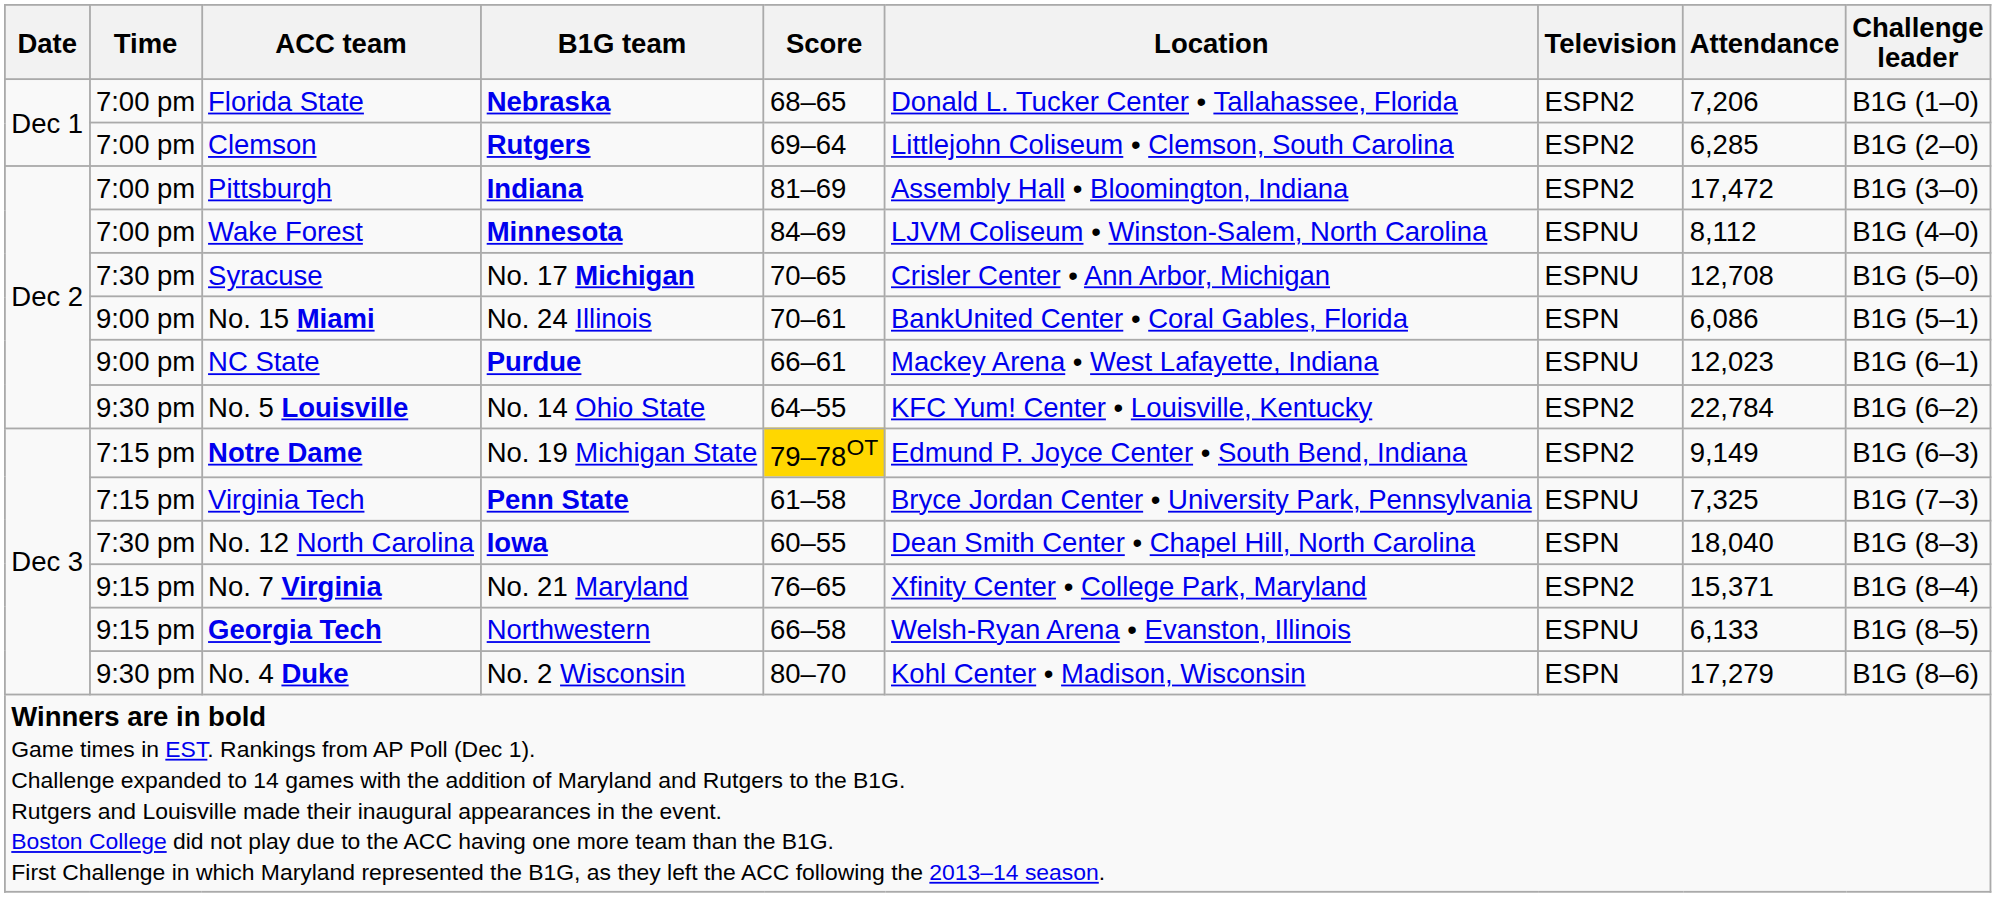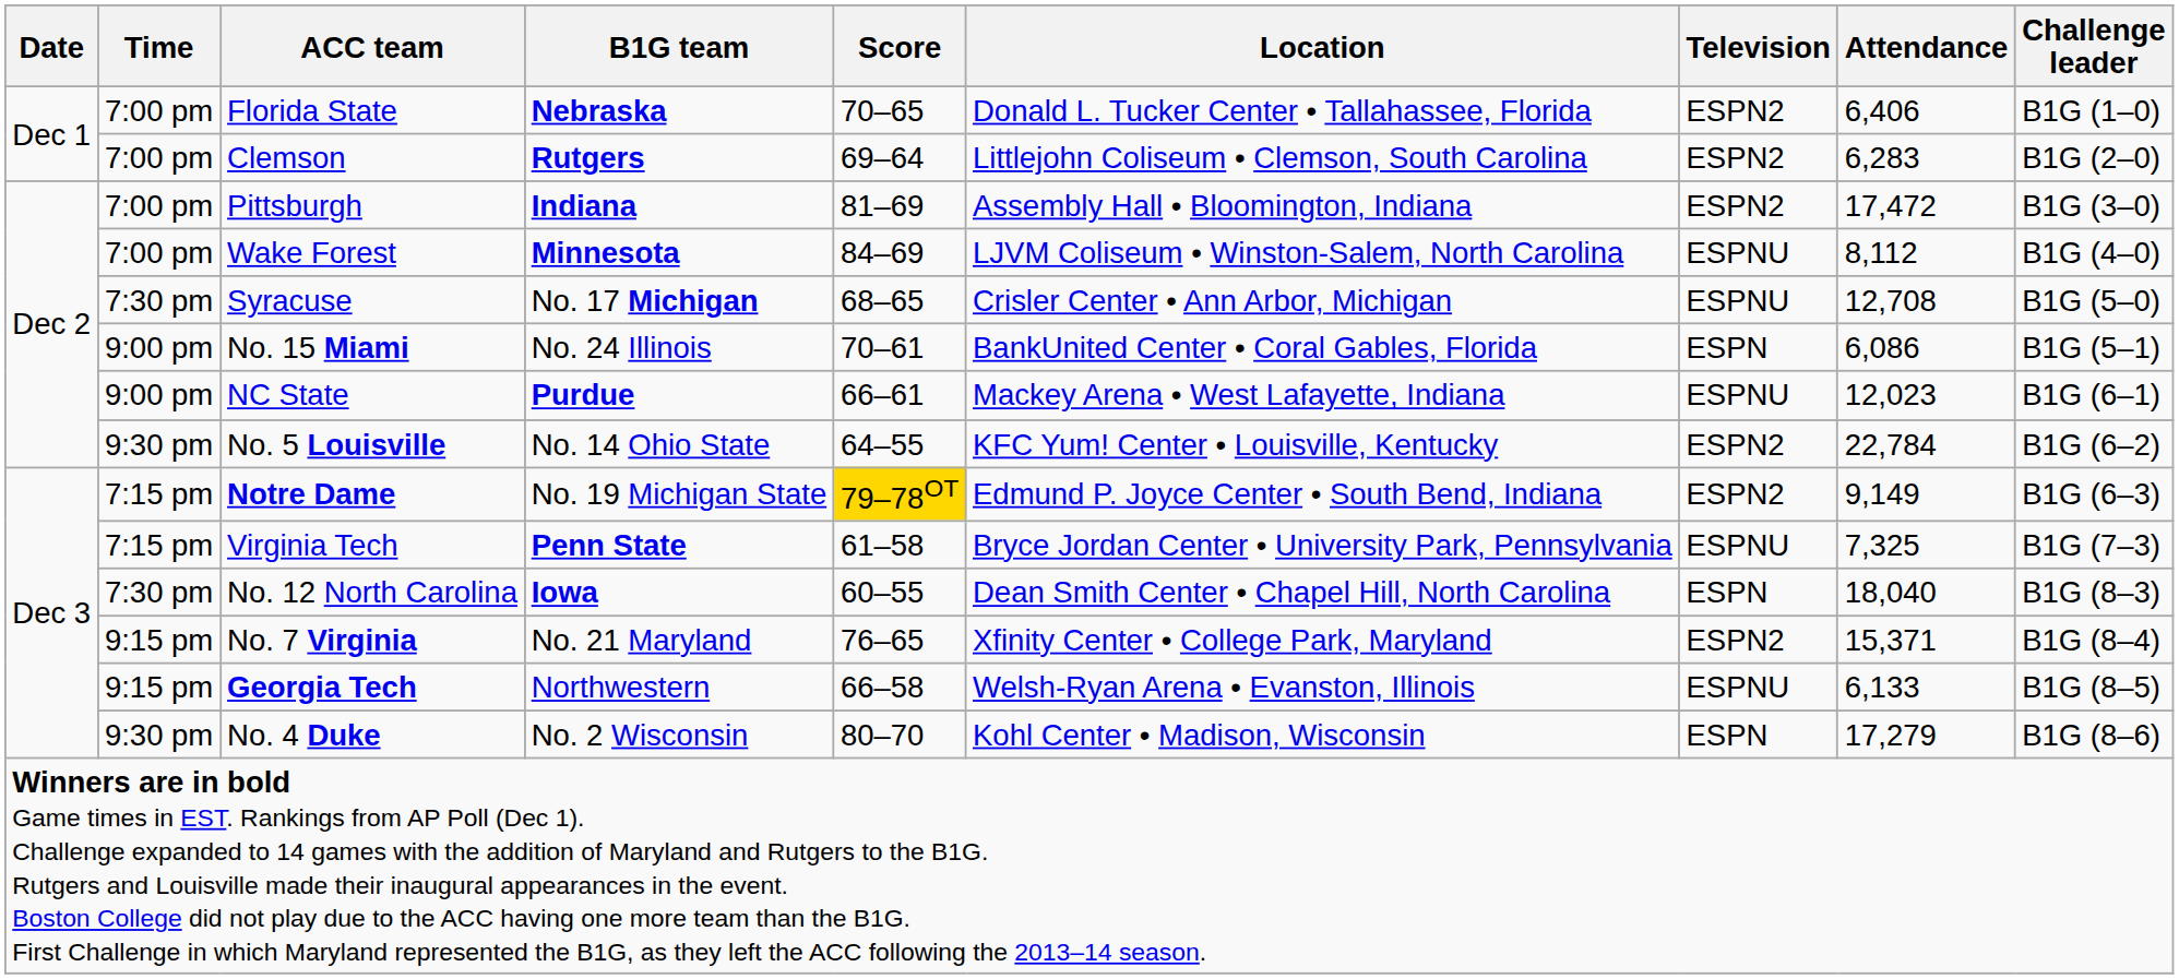Florida State | Score: 68–65 -> 70–65
Florida State | Attendance: 7,206 -> 6,406
Clemson | Attendance: 6,285 -> 6,283
Syracuse | Score: 70–65 -> 68–65
